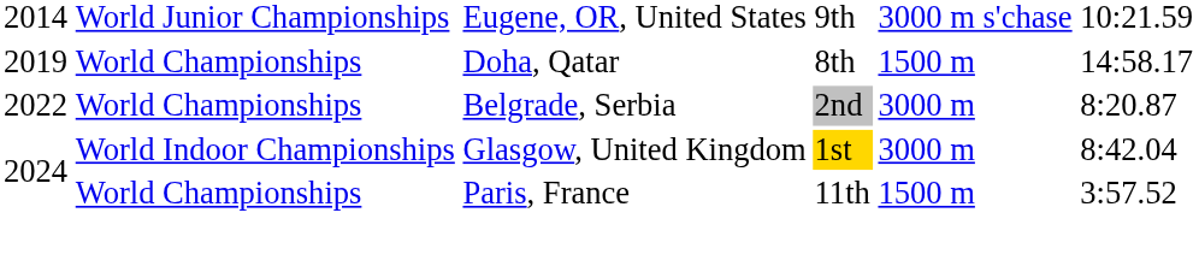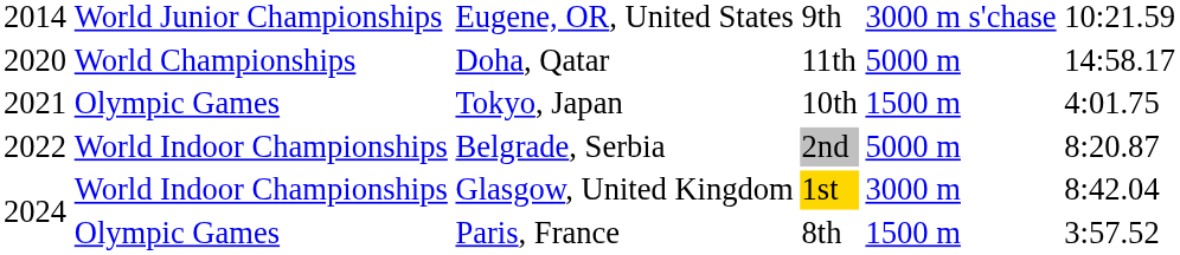Doha, Qatar | column 1: 2019 -> 2020
Doha, Qatar | column 4: 8th -> 11th
Doha, Qatar | column 5: 1500 m -> 5000 m
+ row: 2021 | Olympic Games | Tokyo, Japan | 10th | 1500 m | 4:01.75
Belgrade, Serbia | column 2: World Championships -> World Indoor Championships
Belgrade, Serbia | column 5: 3000 m -> 5000 m
Paris, France | column 2: World Championships -> Olympic Games
Paris, France | column 4: 11th -> 8th
